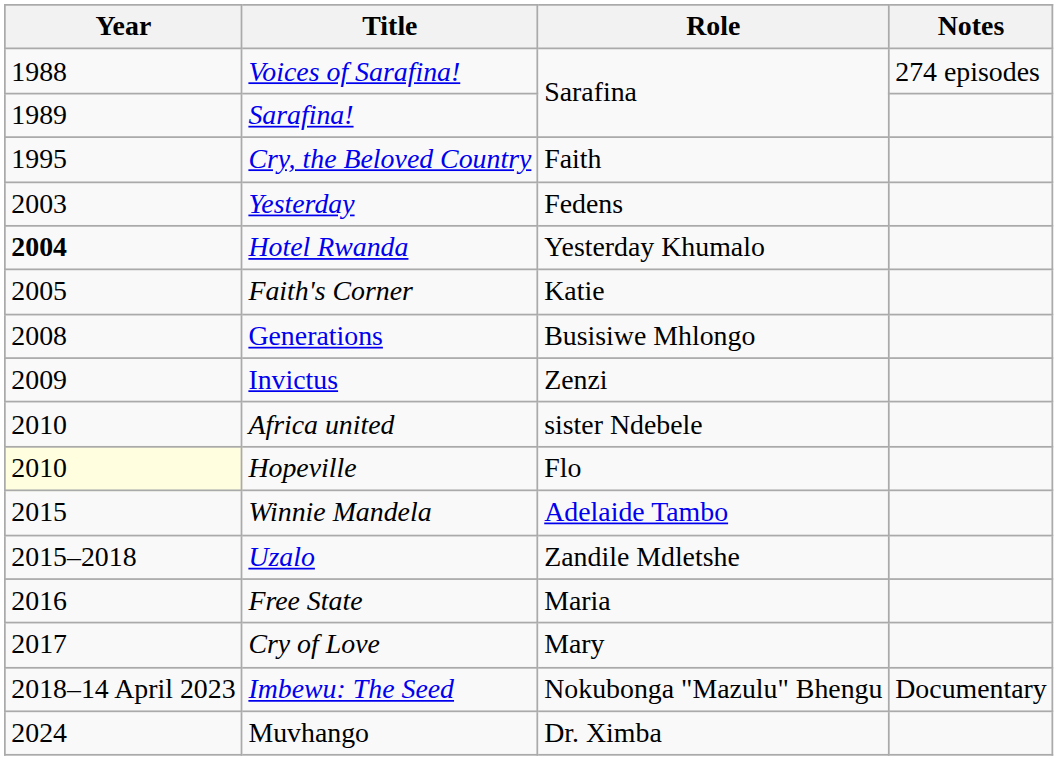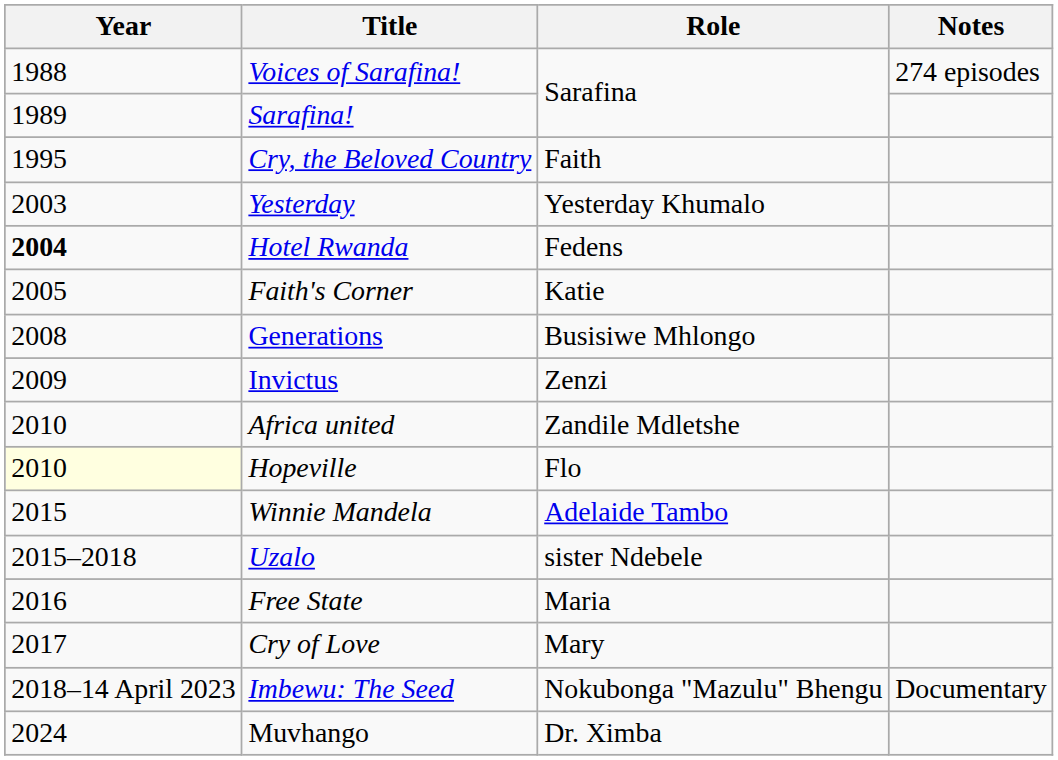Yesterday | Role: Fedens -> Yesterday Khumalo
Hotel Rwanda | Role: Yesterday Khumalo -> Fedens
Africa united | Role: sister Ndebele -> Zandile Mdletshe
Uzalo | Role: Zandile Mdletshe -> sister Ndebele
